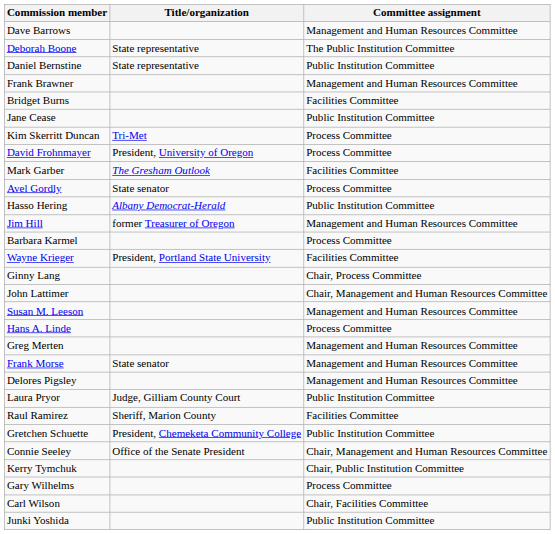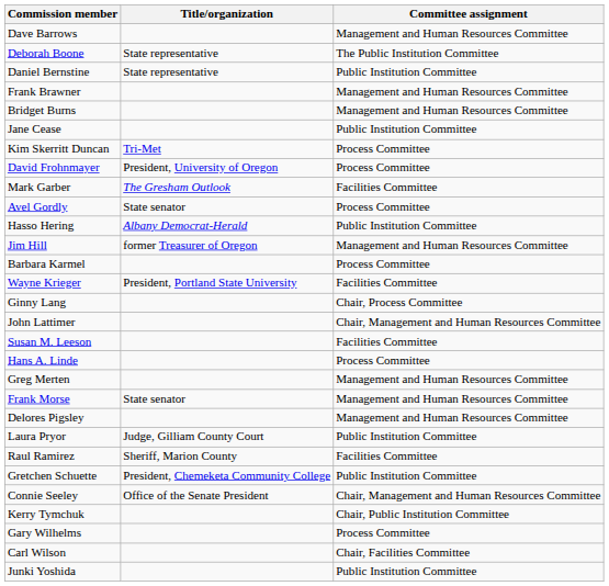Bridget Burns | Committee assignment: Facilities Committee -> Management and Human Resources Committee
Susan M. Leeson | Committee assignment: Management and Human Resources Committee -> Facilities Committee
